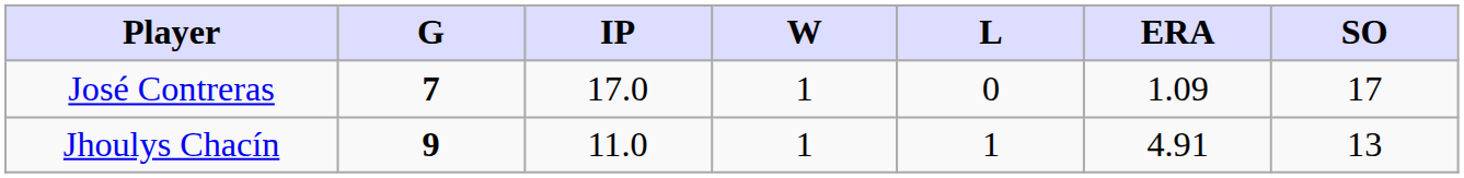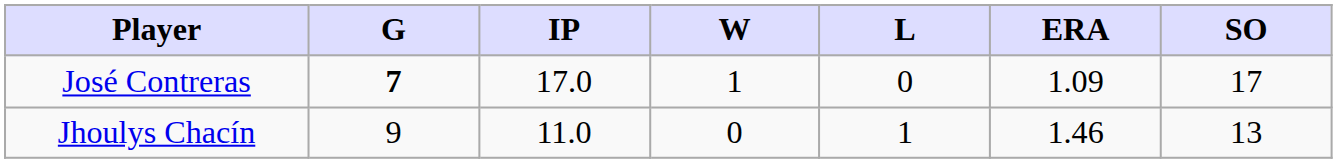Jhoulys Chacín | G: bold -> normal
Jhoulys Chacín | W: 1 -> 0
Jhoulys Chacín | ERA: 4.91 -> 1.46
